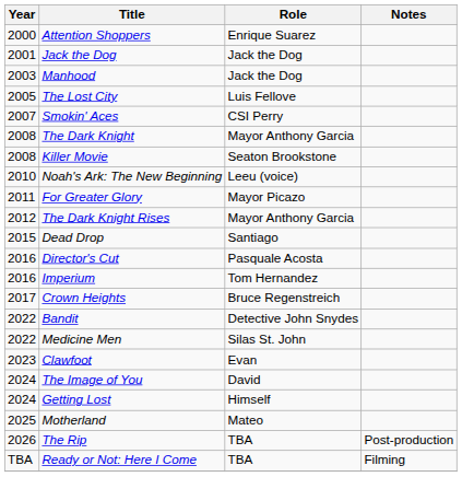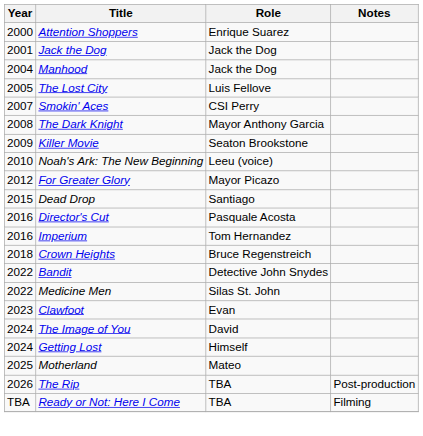Manhood | Year: 2003 -> 2004
Killer Movie | Year: 2008 -> 2009
For Greater Glory | Year: 2011 -> 2012
- row: 2012 | The Dark Knight Rises | Mayor Anthony Garcia
Crown Heights | Year: 2017 -> 2018
